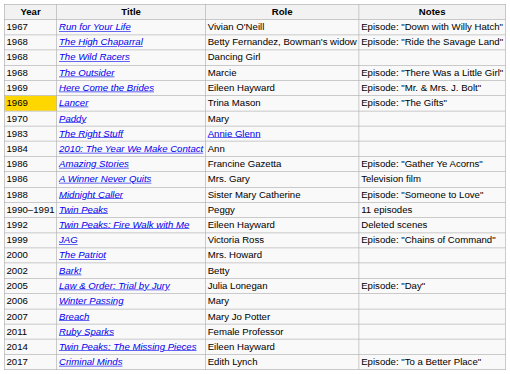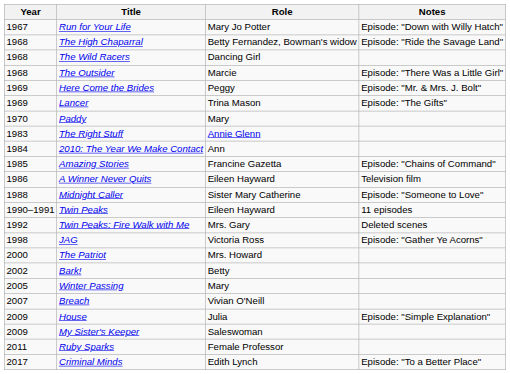Run for Your Life | Role: Vivian O'Neill -> Mary Jo Potter
Here Come the Brides | Role: Eileen Hayward -> Peggy
Lancer | Year: gold background -> no background
Amazing Stories | Year: 1986 -> 1985
Amazing Stories | Notes: Episode: "Gather Ye Acorns" -> Episode: "Chains of Command"
A Winner Never Quits | Role: Mrs. Gary -> Eileen Hayward
Twin Peaks | Role: Peggy -> Eileen Hayward
Twin Peaks: Fire Walk with Me | Role: Eileen Hayward -> Mrs. Gary
JAG | Year: 1999 -> 1998
JAG | Notes: Episode: "Chains of Command" -> Episode: "Gather Ye Acorns"
- row: 2005 | Law & Order: Trial by Jury | Julia Lonegan | Episode: "Day"
Winter Passing | Year: 2006 -> 2005
Breach | Role: Mary Jo Potter -> Vivian O'Neill
+ row: 2009 | House | Julia | Episode: "Simple Explanation"
+ row: 2009 | My Sister's Keeper | Saleswoman
- row: 2014 | Twin Peaks: The Missing Pieces | Eileen Hayward
